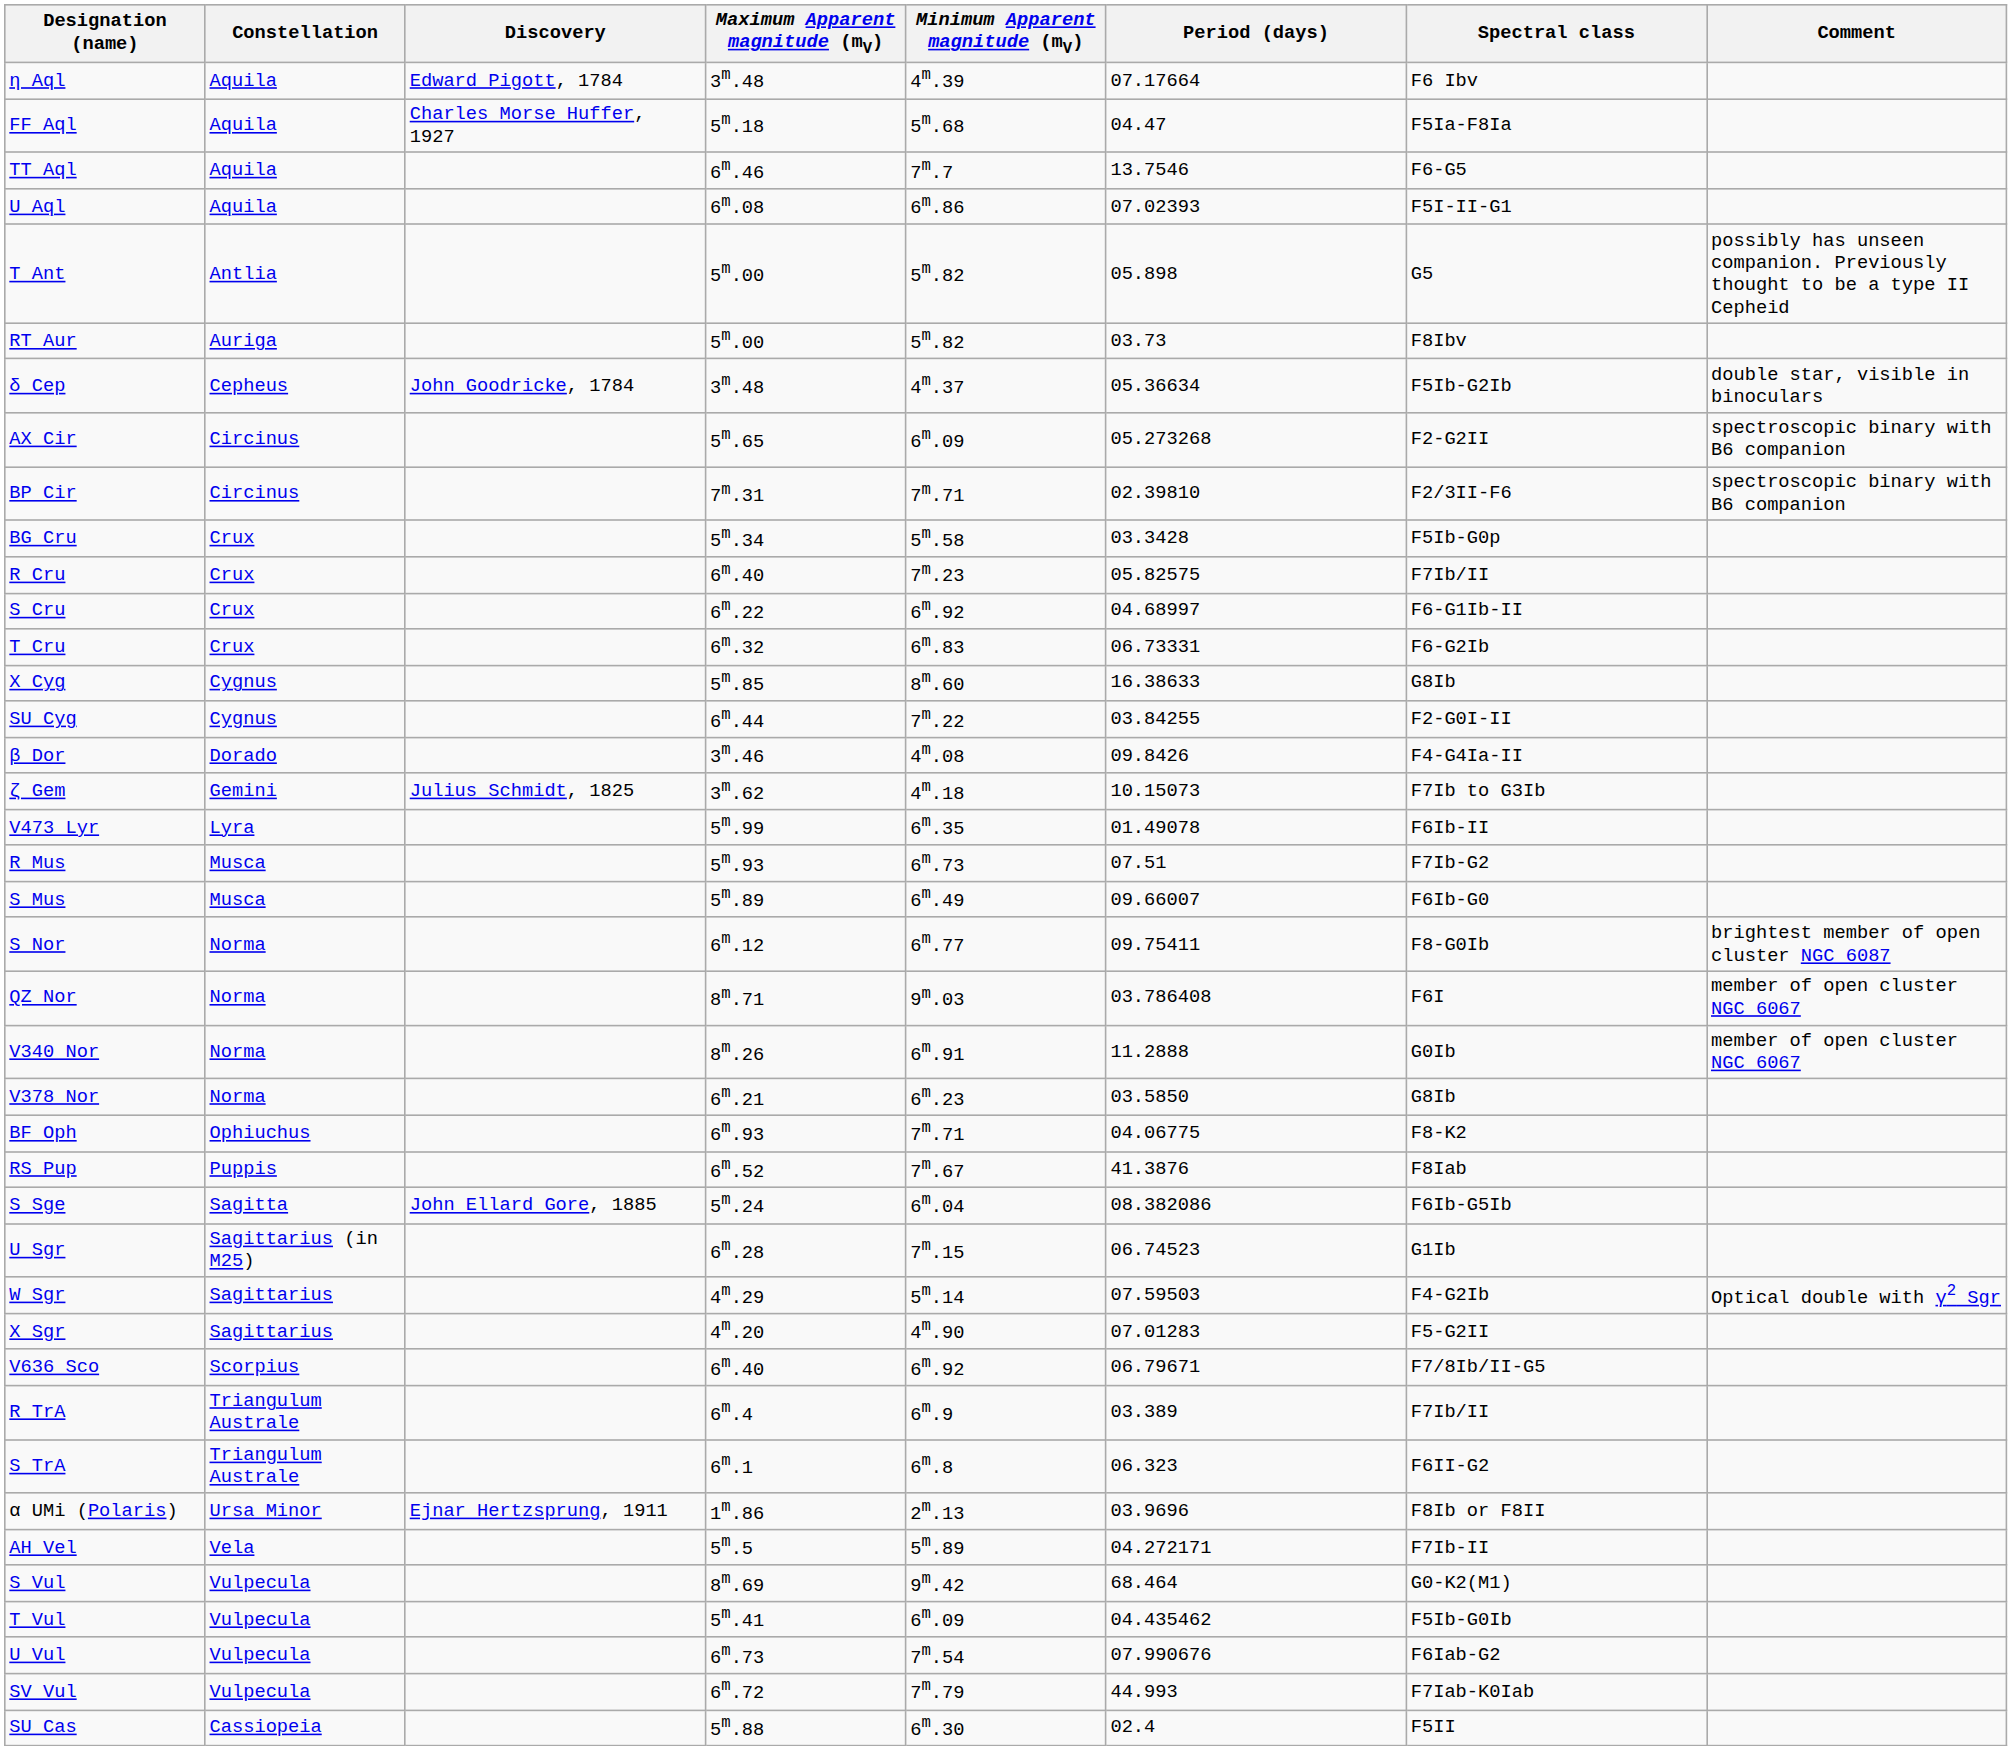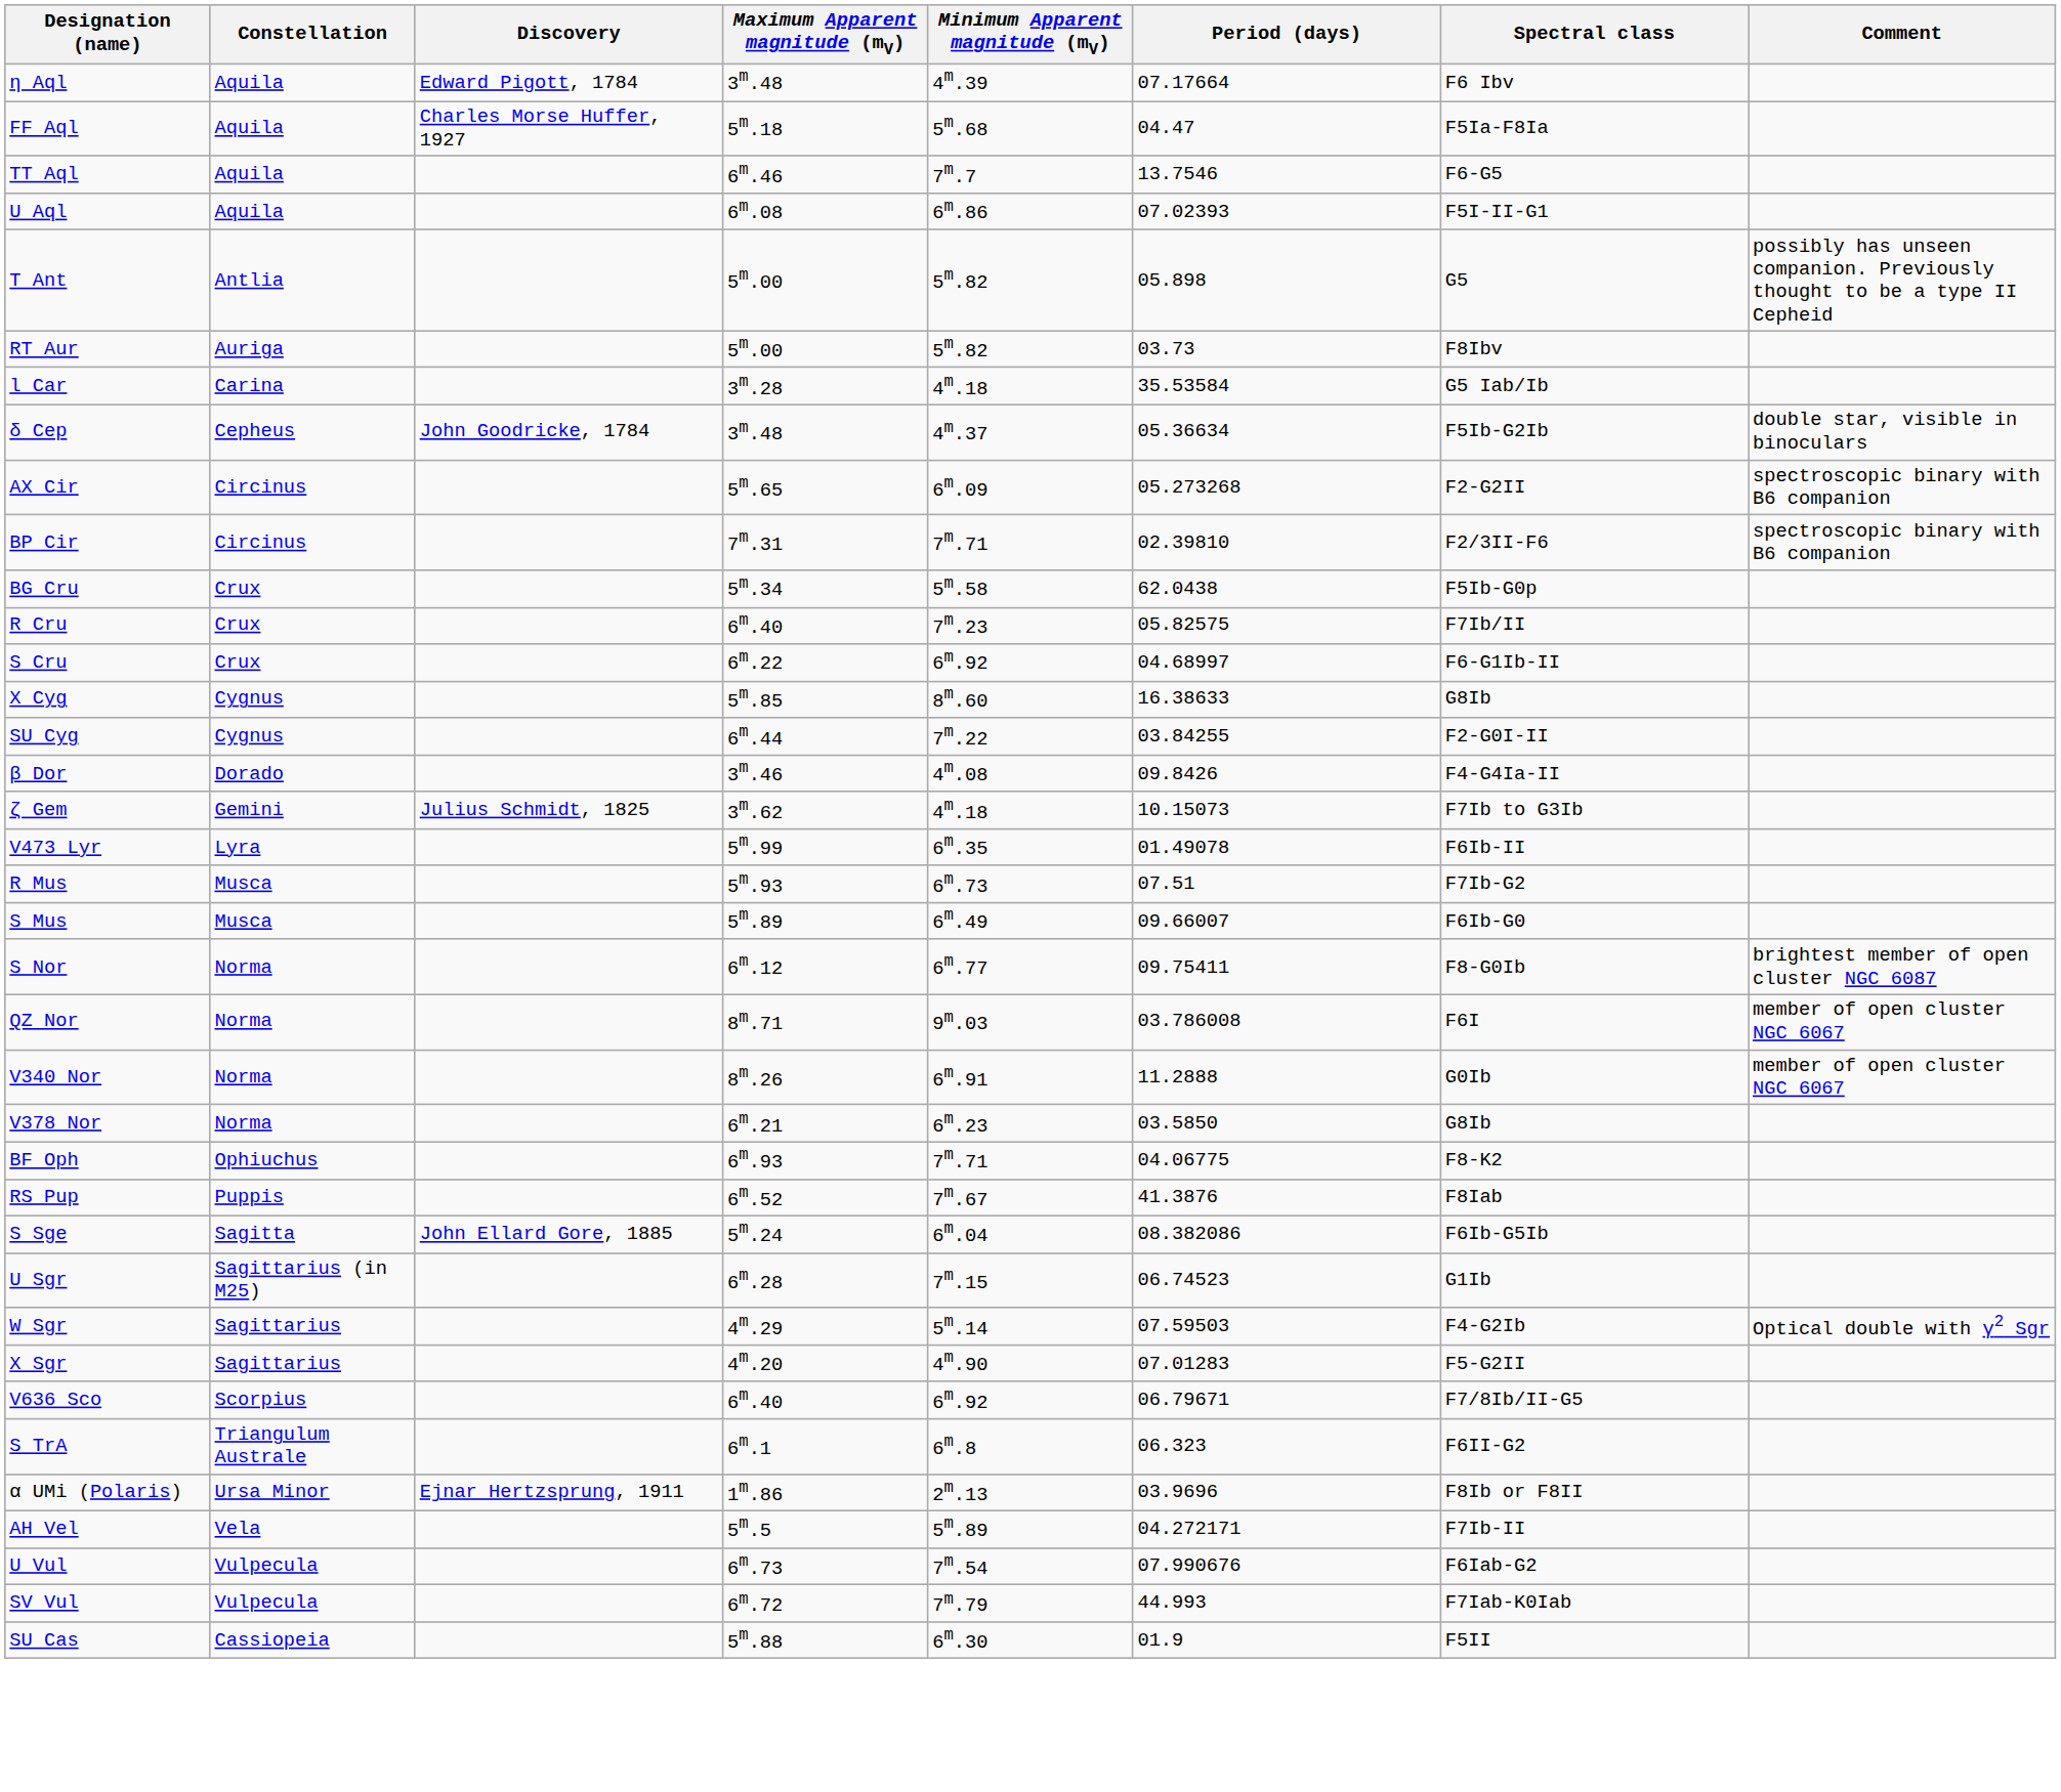+ row: l Car | Carina | 3m.28 | 4m.18 | 35.53584 | G5 Iab/Ib
BG Cru | Period (days): 03.3428 -> 62.0438
- row: T Cru | Crux | 6m.32 | 6m.83 | 06.73331 | F6-G2Ib
QZ Nor | Period (days): 03.786408 -> 03.786008
- row: R TrA | Triangulum Australe | 6m.4 | 6m.9 | 03.389 | F7Ib/II
- row: S Vul | Vulpecula | 8m.69 | 9m.42 | 68.464 | G0-K2(M1)
- row: T Vul | Vulpecula | 5m.41 | 6m.09 | 04.435462 | F5Ib-G0Ib
SU Cas | Period (days): 02.4 -> 01.9
